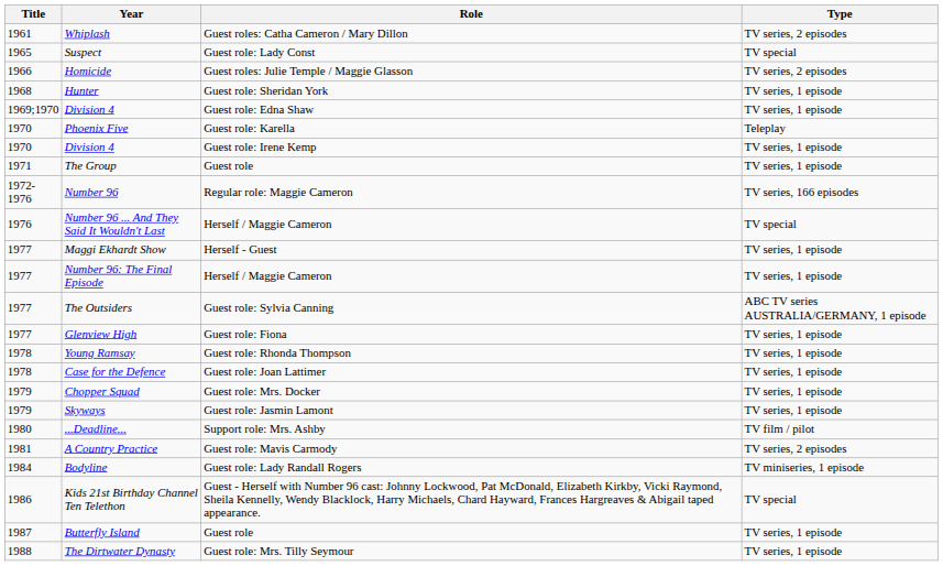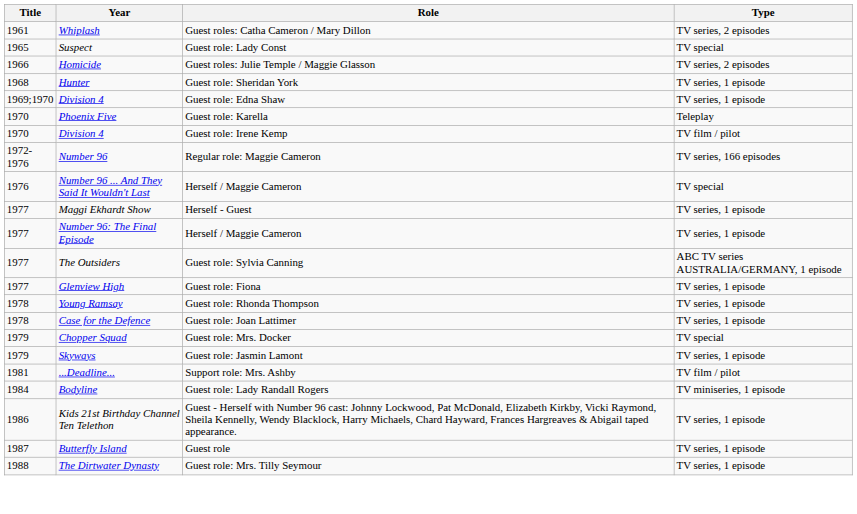Division 4 / Guest role: Irene Kemp | Type: TV series, 1 episode -> TV film / pilot
- row: 1971 | The Group | Guest role | TV series, 1 episode
Chopper Squad | Type: TV series, 1 episode -> TV special
...Deadline... | Title: 1980 -> 1981
- row: 1981 | A Country Practice | Guest role: Mavis Carmody | TV series, 2 episodes
Kids 21st Birthday Channel Ten Telethon | Type: TV special -> TV series, 1 episode
